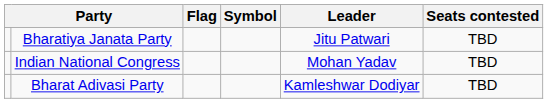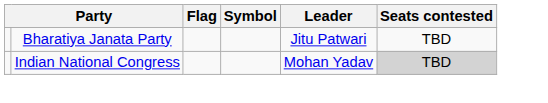Indian National Congress | Seats contested: no background -> lightgrey background
- row: Bharat Adivasi Party | Kamleshwar Dodiyar | TBD
